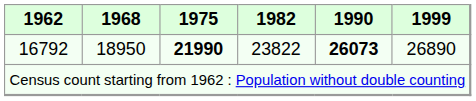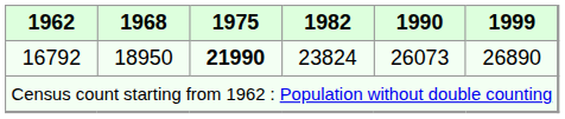16792 | 1982: 23822 -> 23824
16792 | 1990: bold -> normal
